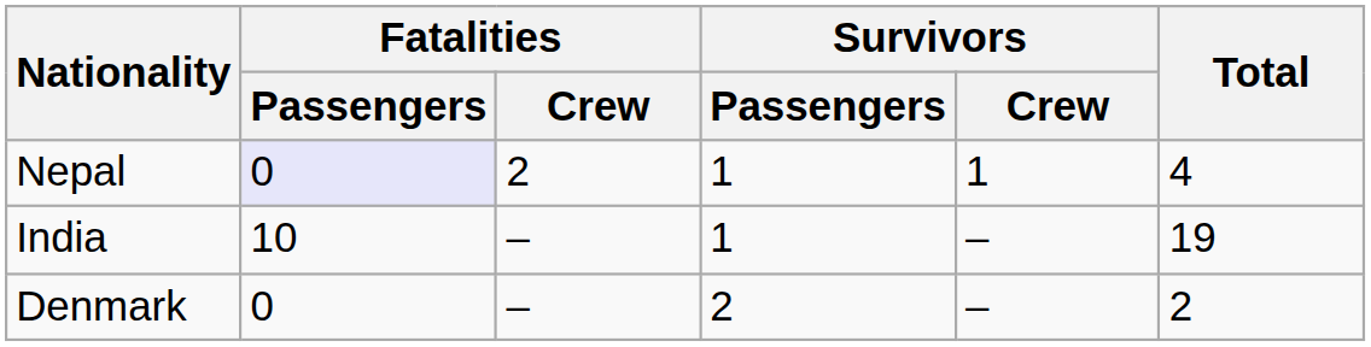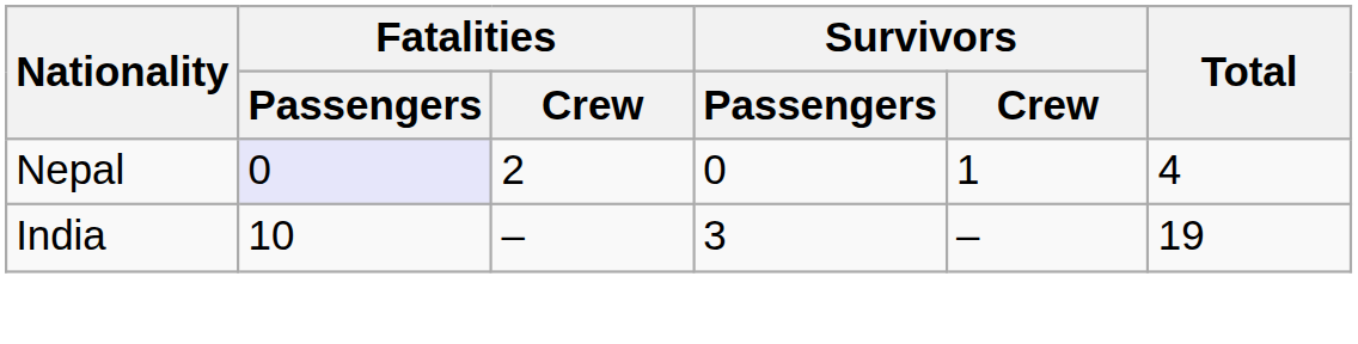Nepal | Survivors / Passengers: 1 -> 0
India | Survivors / Passengers: 1 -> 3
- row: Denmark | 0 | – | 2 | – | 2
